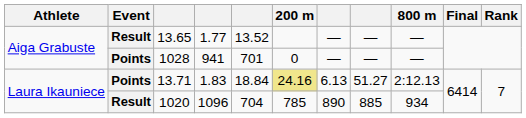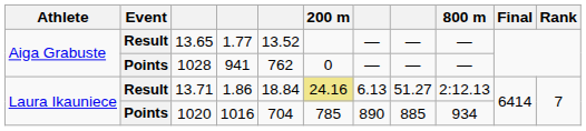1028 | column 5: 701 -> 762
13.71 | Event: Points -> Result
13.71 | column 4: 1.83 -> 1.86
1020 | Event: Result -> Points
1020 | column 4: 1096 -> 1016
